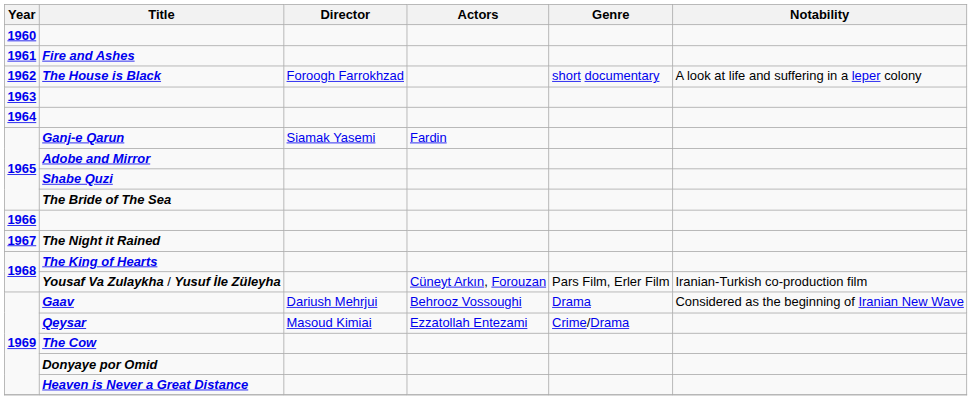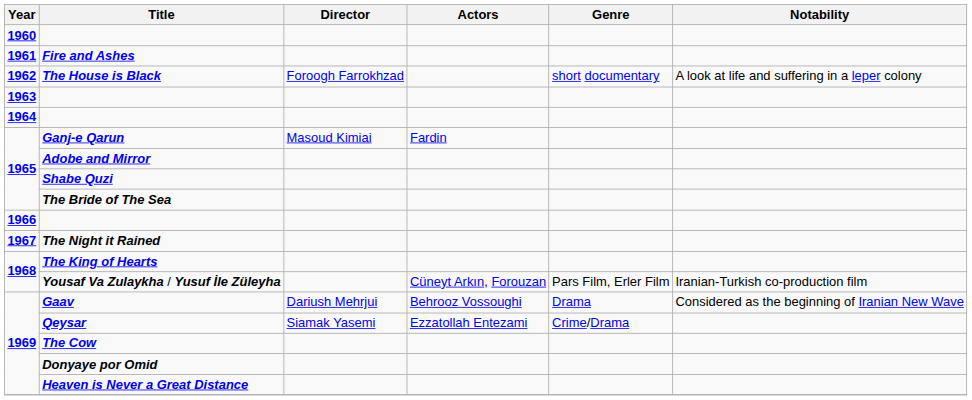Ganj-e Qarun | Director: Siamak Yasemi -> Masoud Kimiai
Qeysar | Director: Masoud Kimiai -> Siamak Yasemi
